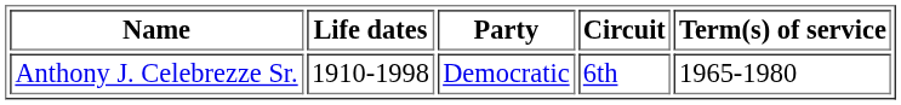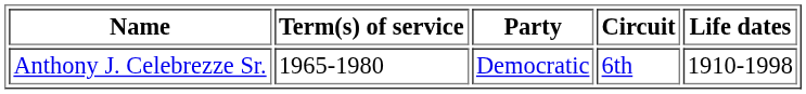columns swapped: Life dates <-> Term(s) of service
